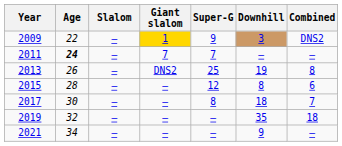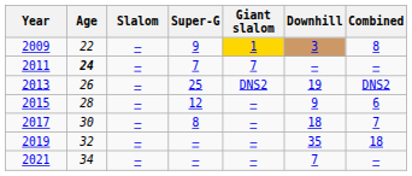columns swapped: Giant slalom <-> Super-G
2009 | Combined: DNS2 -> 8
2013 | Combined: 8 -> DNS2
2015 | Downhill: 8 -> 9
2021 | Downhill: 9 -> 7
